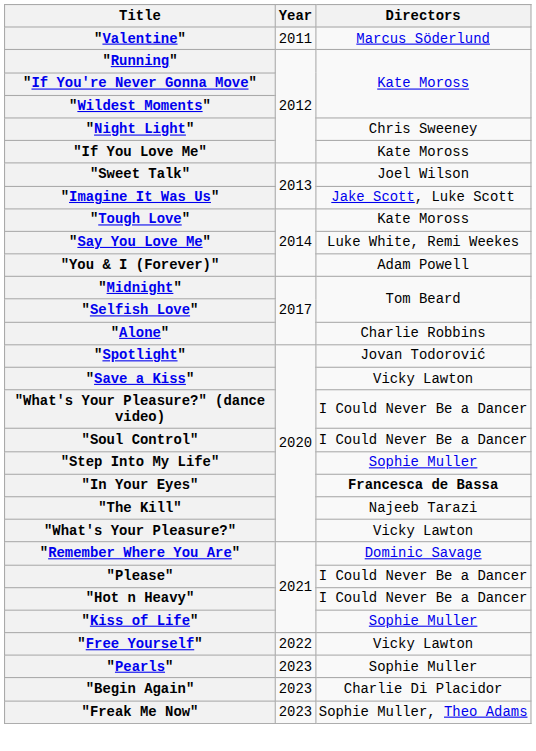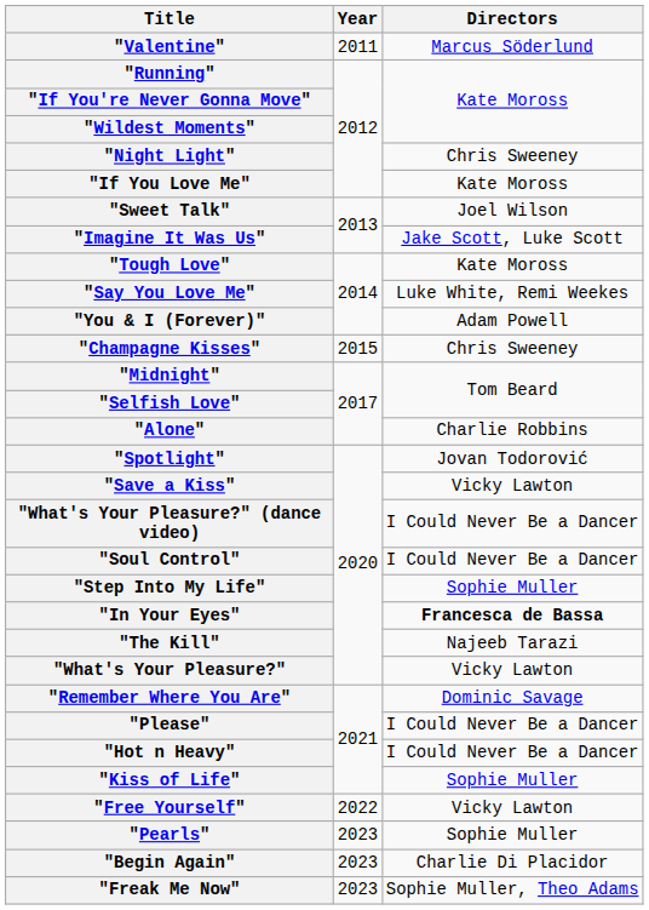+ row: "Champagne Kisses" | 2015 | Chris Sweeney
